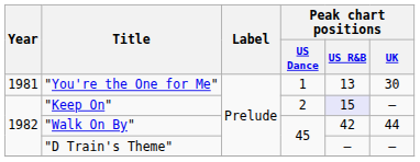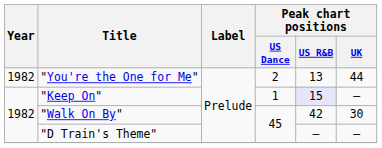"You're the One for Me" | Year: 1981 -> 1982
"You're the One for Me" | Peak chart positions / US Dance: 1 -> 2
"You're the One for Me" | Peak chart positions / UK: 30 -> 44
"Keep On" | Peak chart positions / US Dance: 2 -> 1
"Walk On By" | Peak chart positions / UK: 44 -> 30
